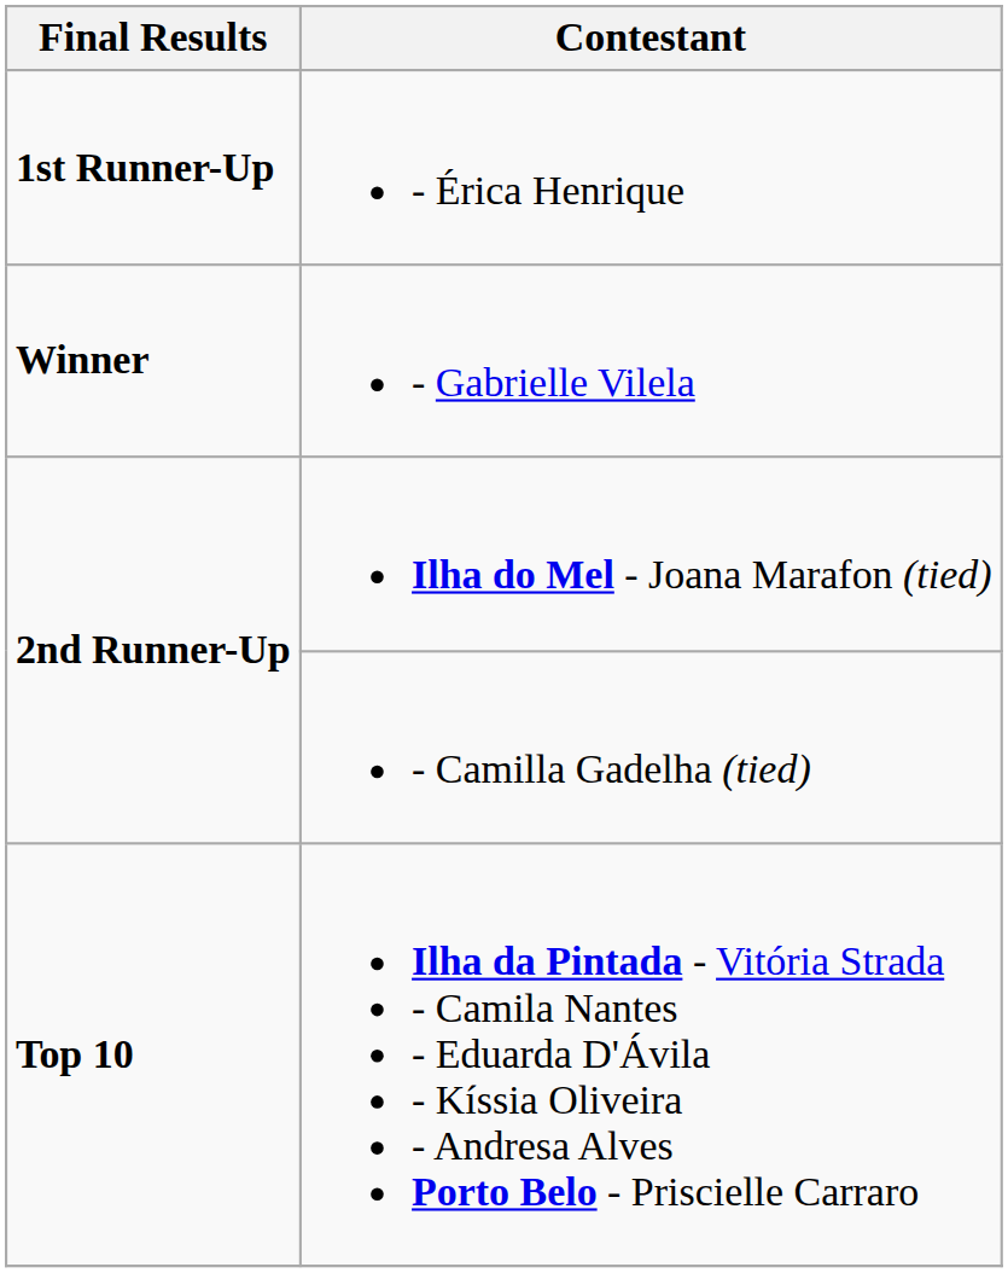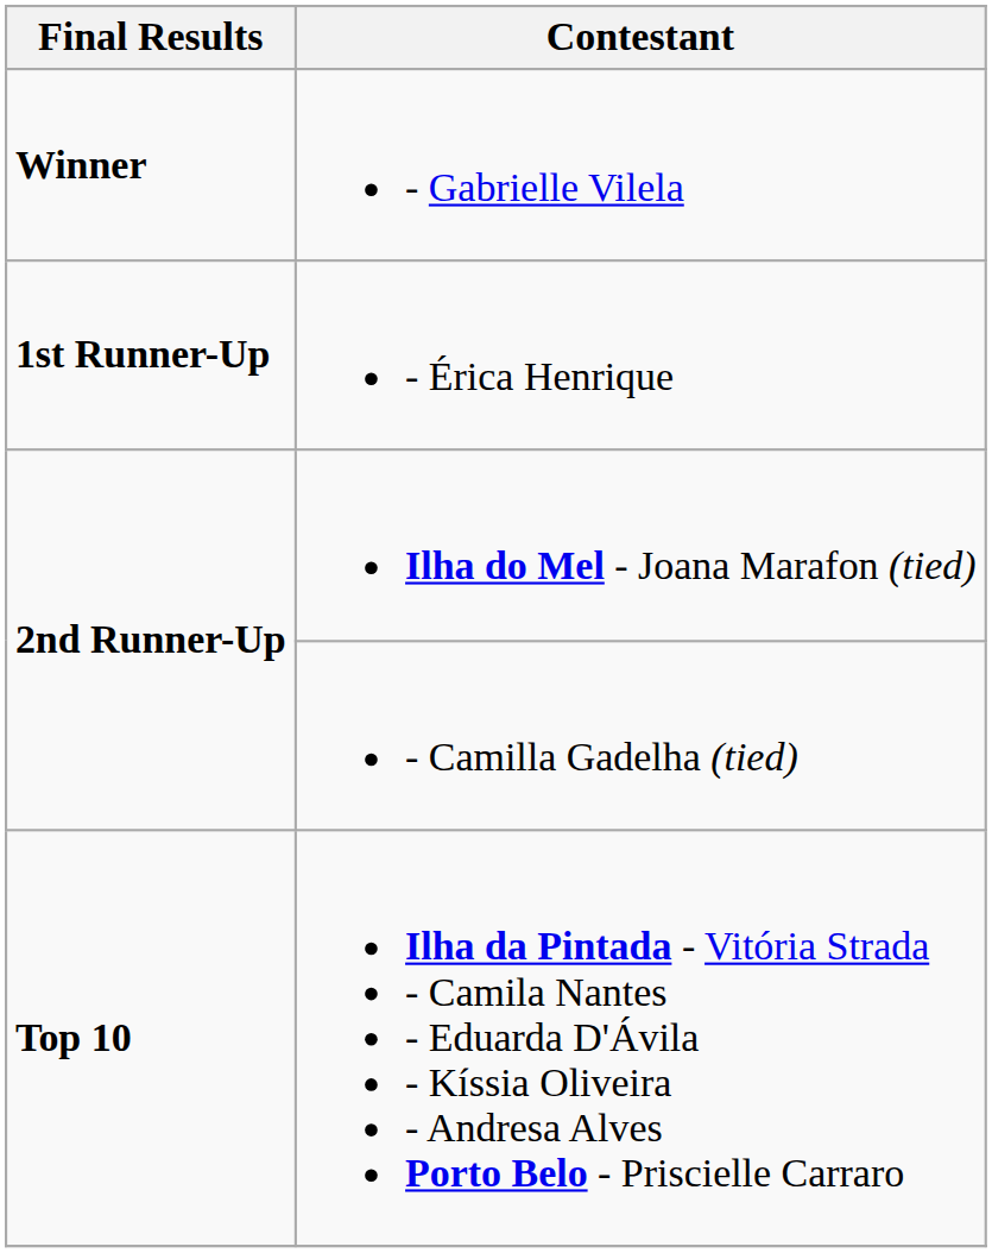rows swapped: - Gabrielle Vilela <-> - Érica Henrique
